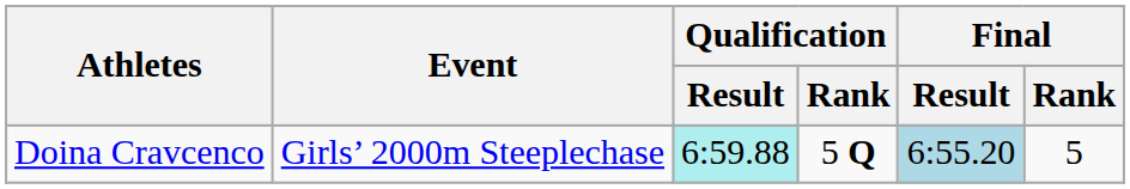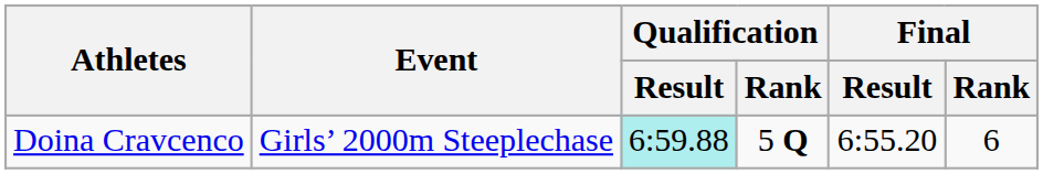Doina Cravcenco | Final / Result: lightblue background -> no background
Doina Cravcenco | Final / Rank: 5 -> 6
